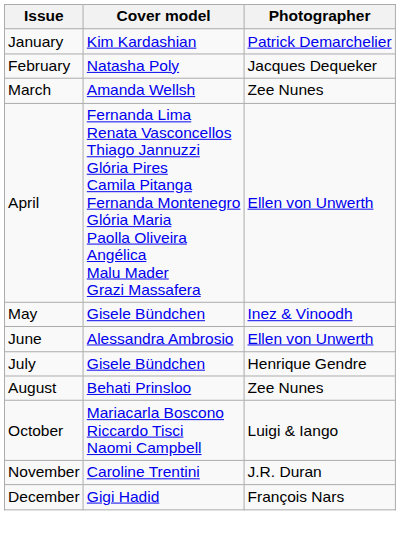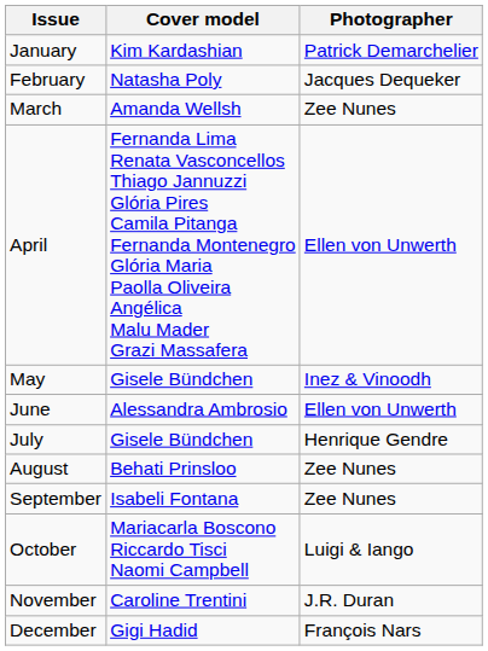+ row: September | Isabeli Fontana | Zee Nunes
